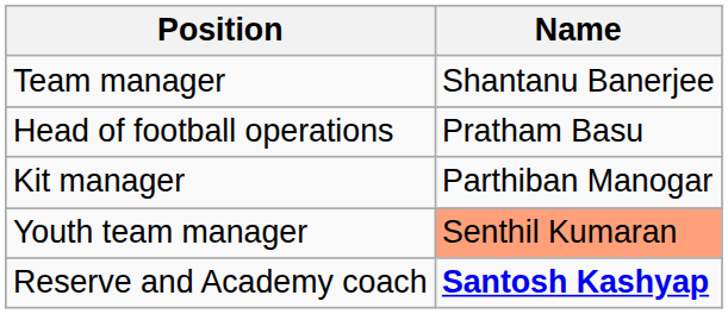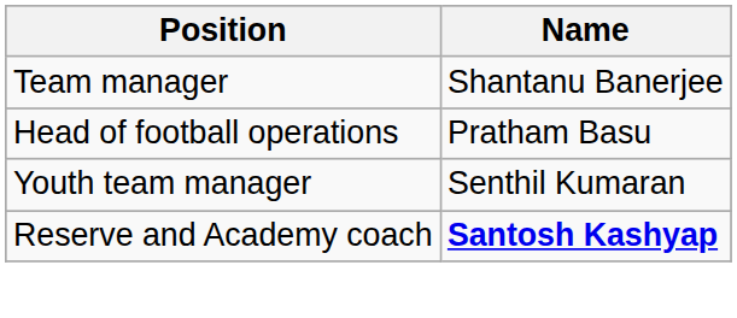- row: Kit manager | Parthiban Manogar
Youth team manager | Name: lightsalmon background -> no background
